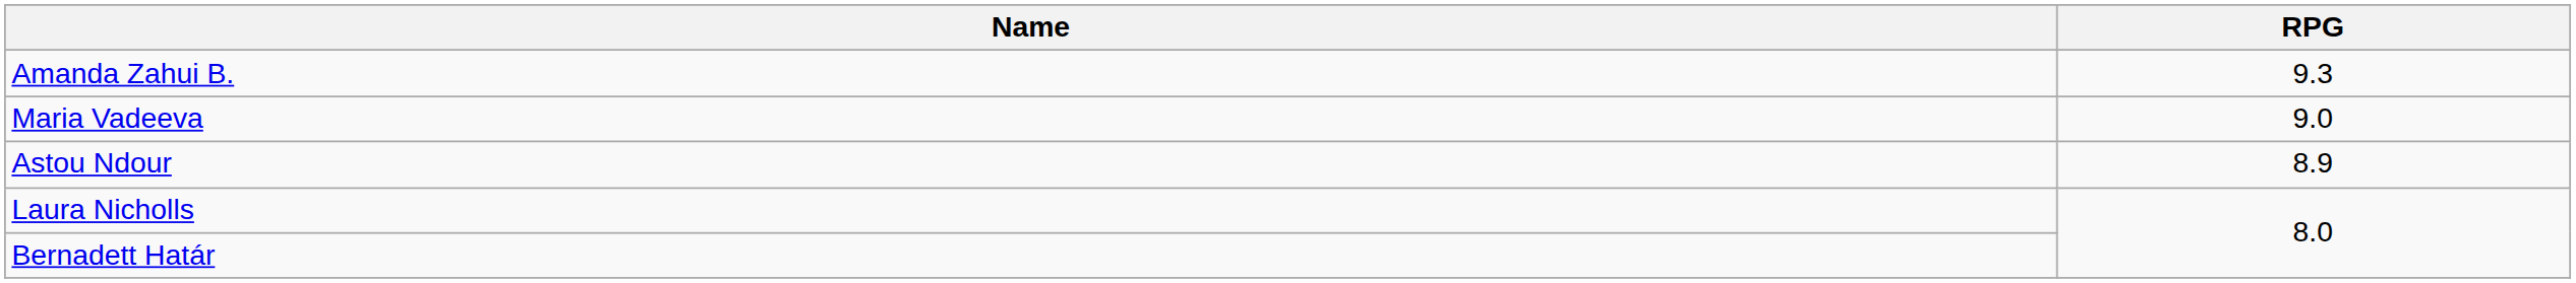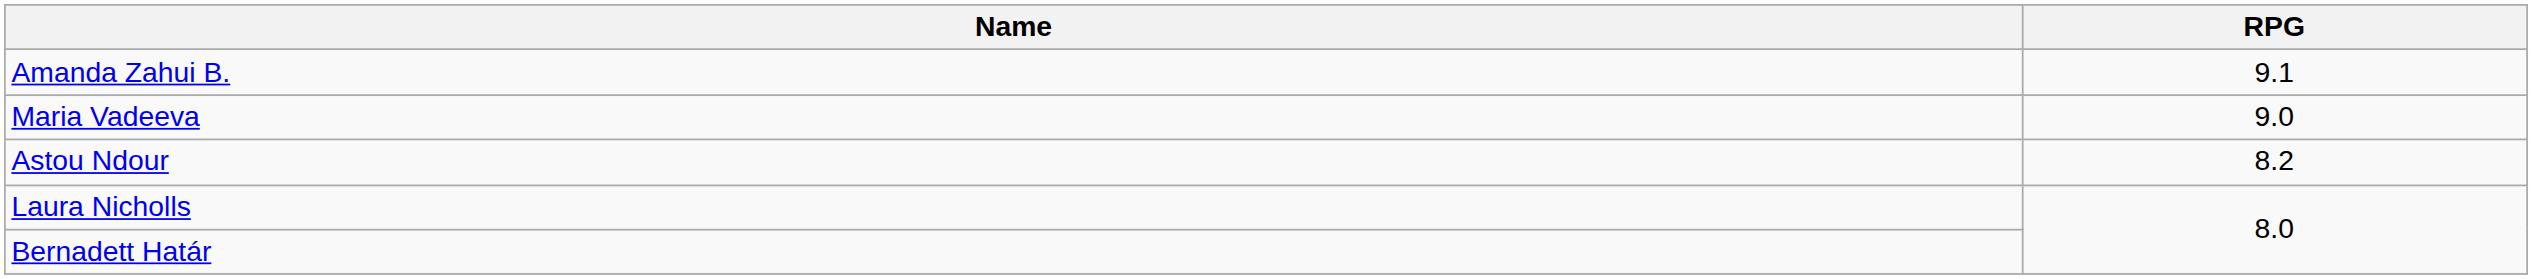Amanda Zahui B. | RPG: 9.3 -> 9.1
Astou Ndour | RPG: 8.9 -> 8.2
